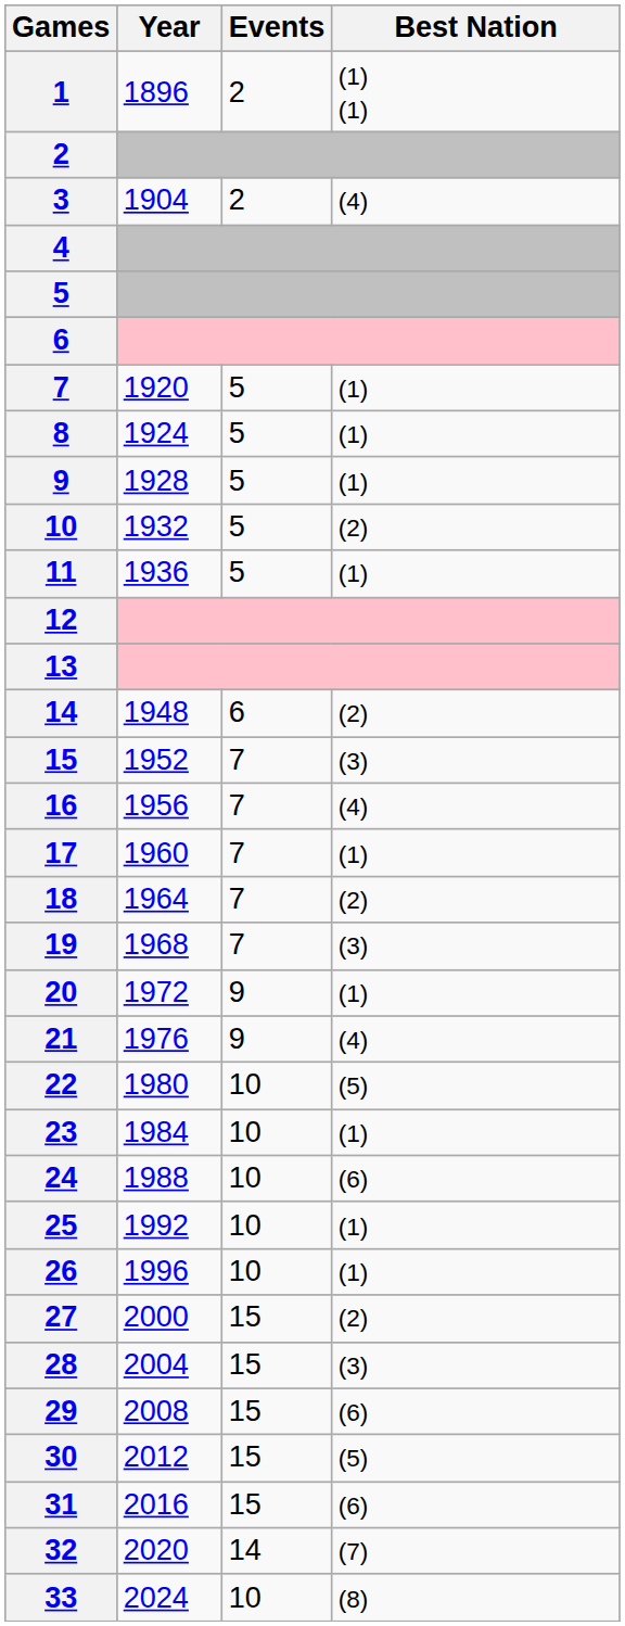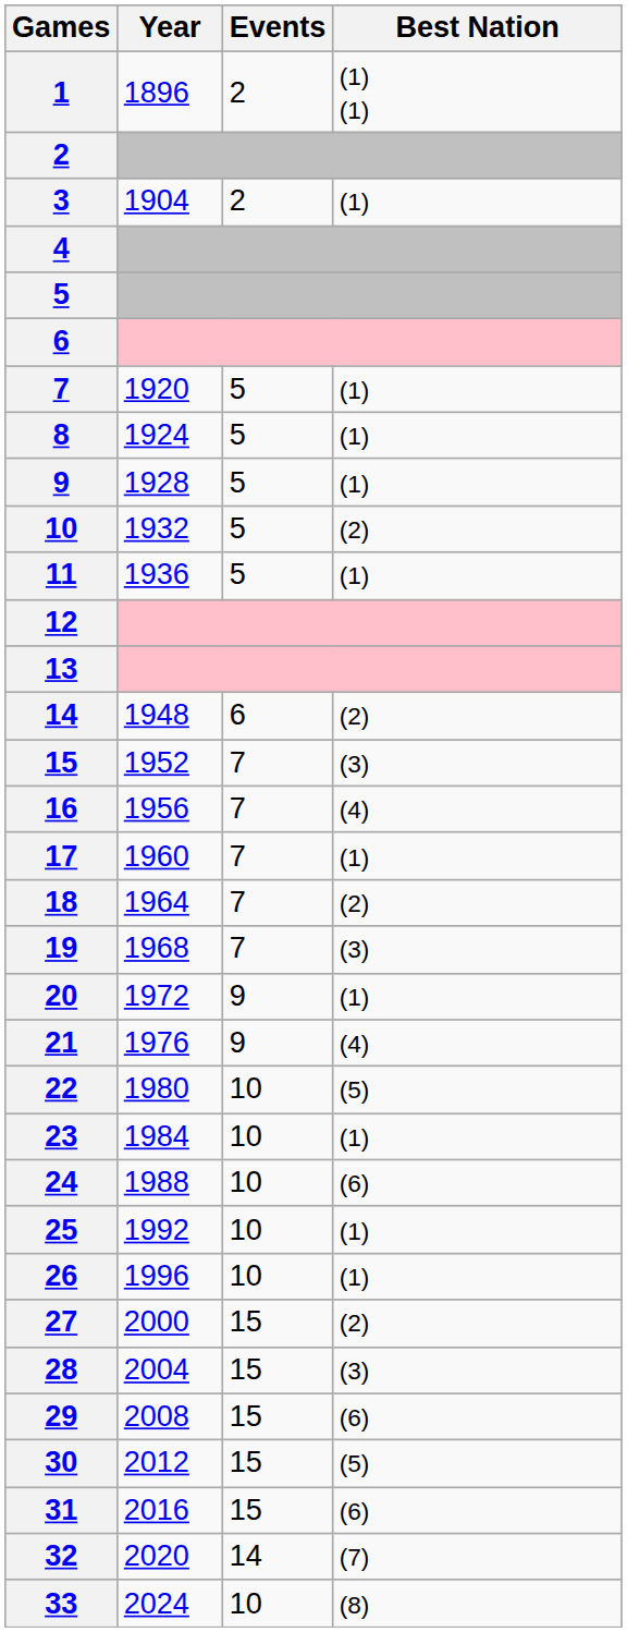3 | Best Nation: (4) -> (1)
